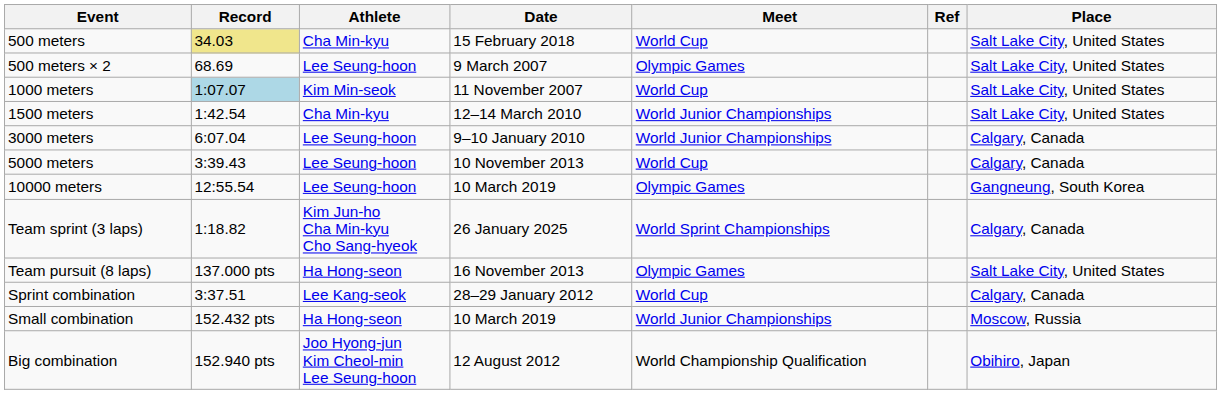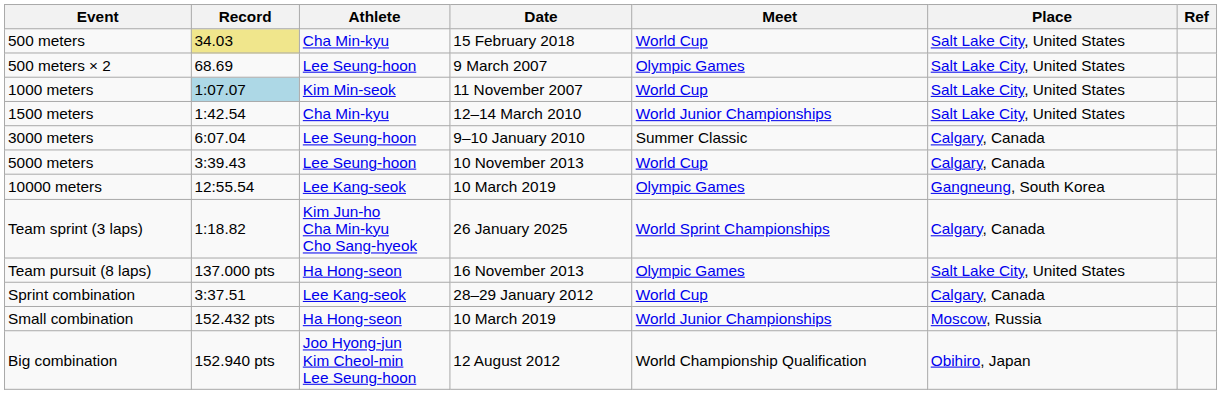columns swapped: Place <-> Ref
3000 meters | Meet: World Junior Championships -> Summer Classic
10000 meters | Athlete: Lee Seung-hoon -> Lee Kang-seok
